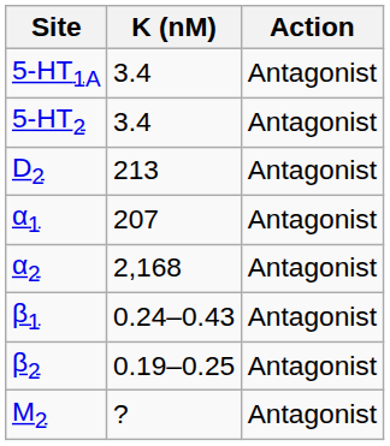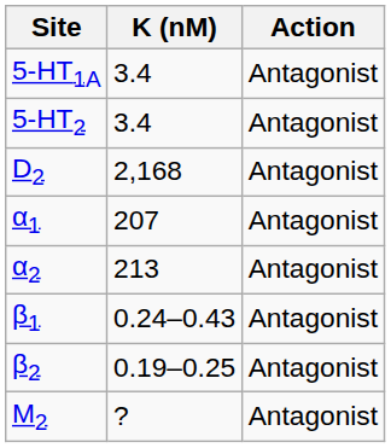D2 | K (nM): 213 -> 2,168
α2 | K (nM): 2,168 -> 213
